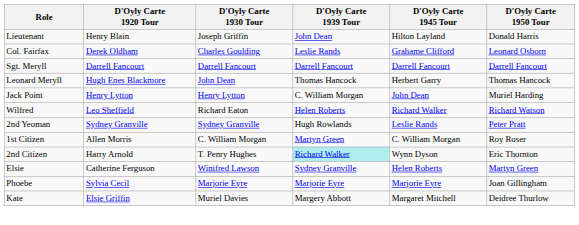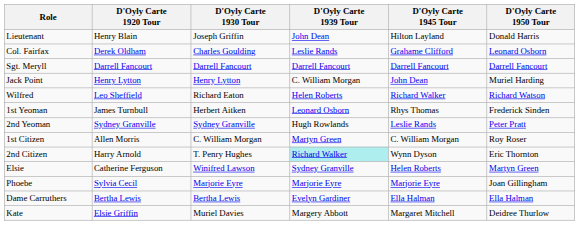- row: Leonard Meryll | Hugh Enes Blackmore | John Dean | Thomas Hancock | Herbert Garry | Thomas Hancock
+ row: 1st Yeoman | James Turnbull | Herbert Aitken | Leonard Osborn | Rhys Thomas | Frederick Sinden
+ row: Dame Carruthers | Bertha Lewis | Bertha Lewis | Evelyn Gardiner | Ella Halman | Ella Halman
